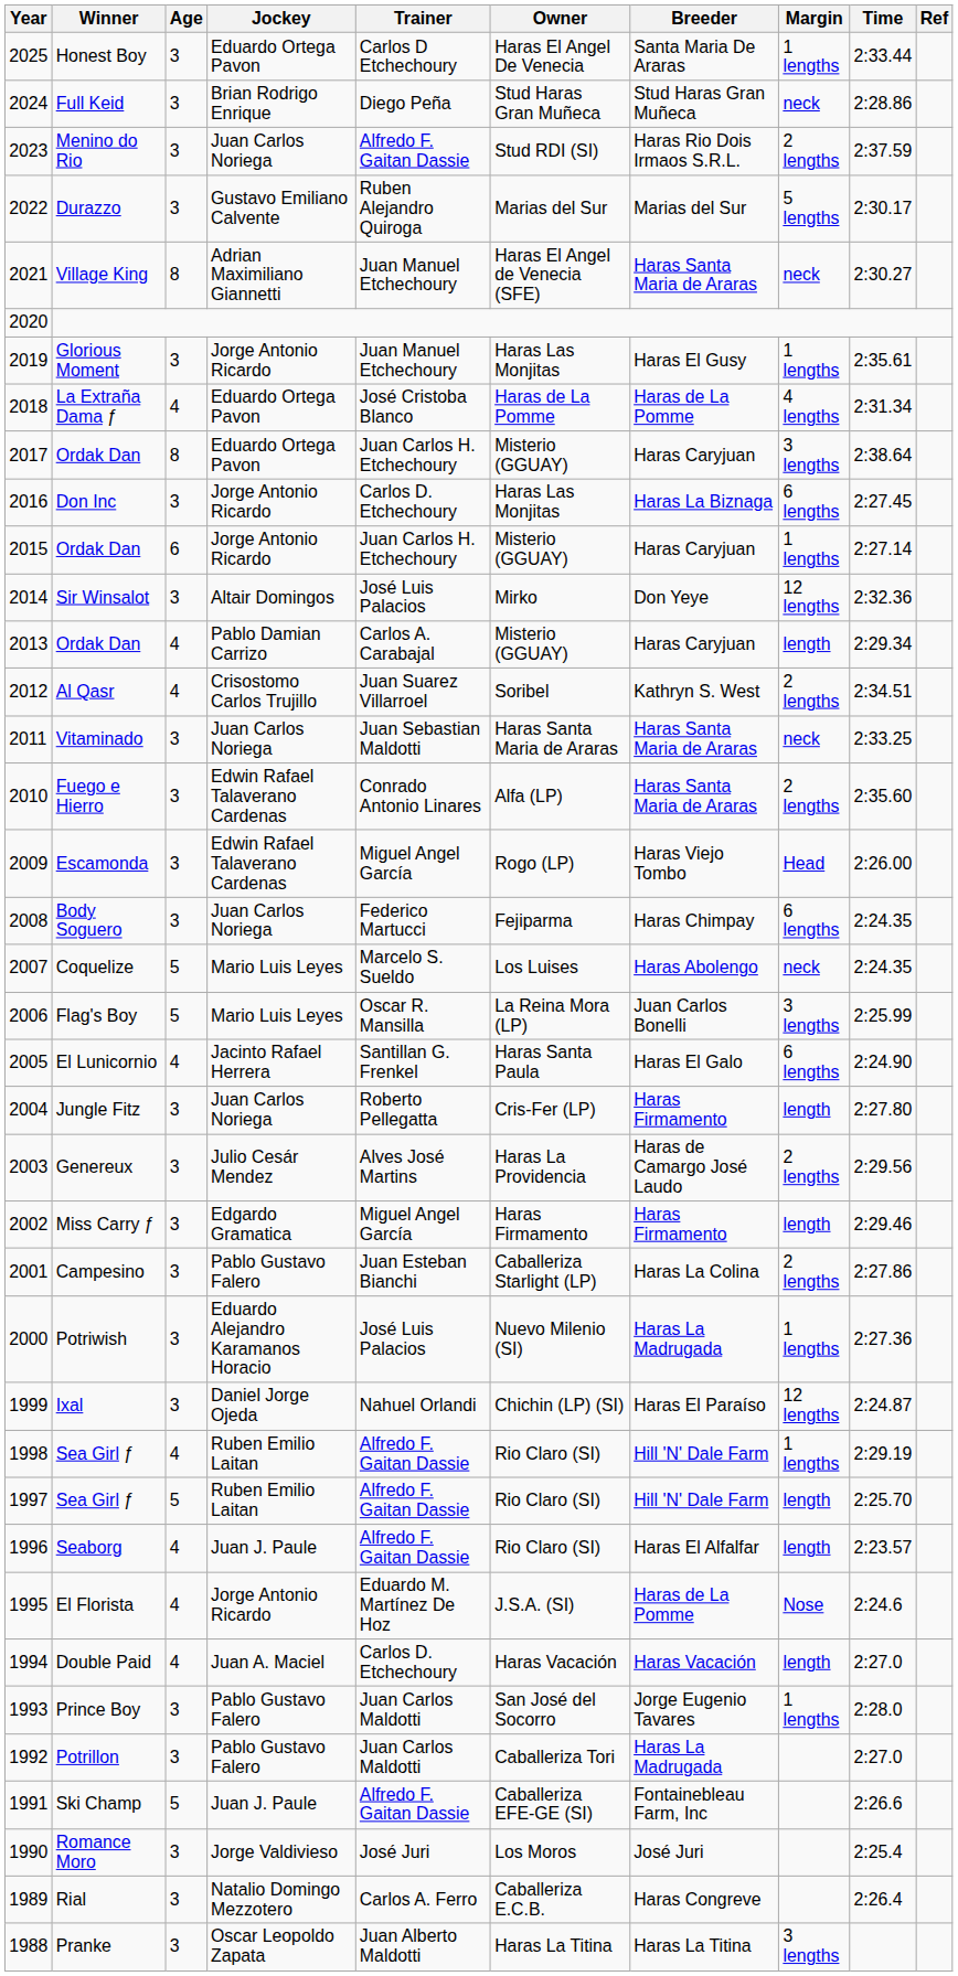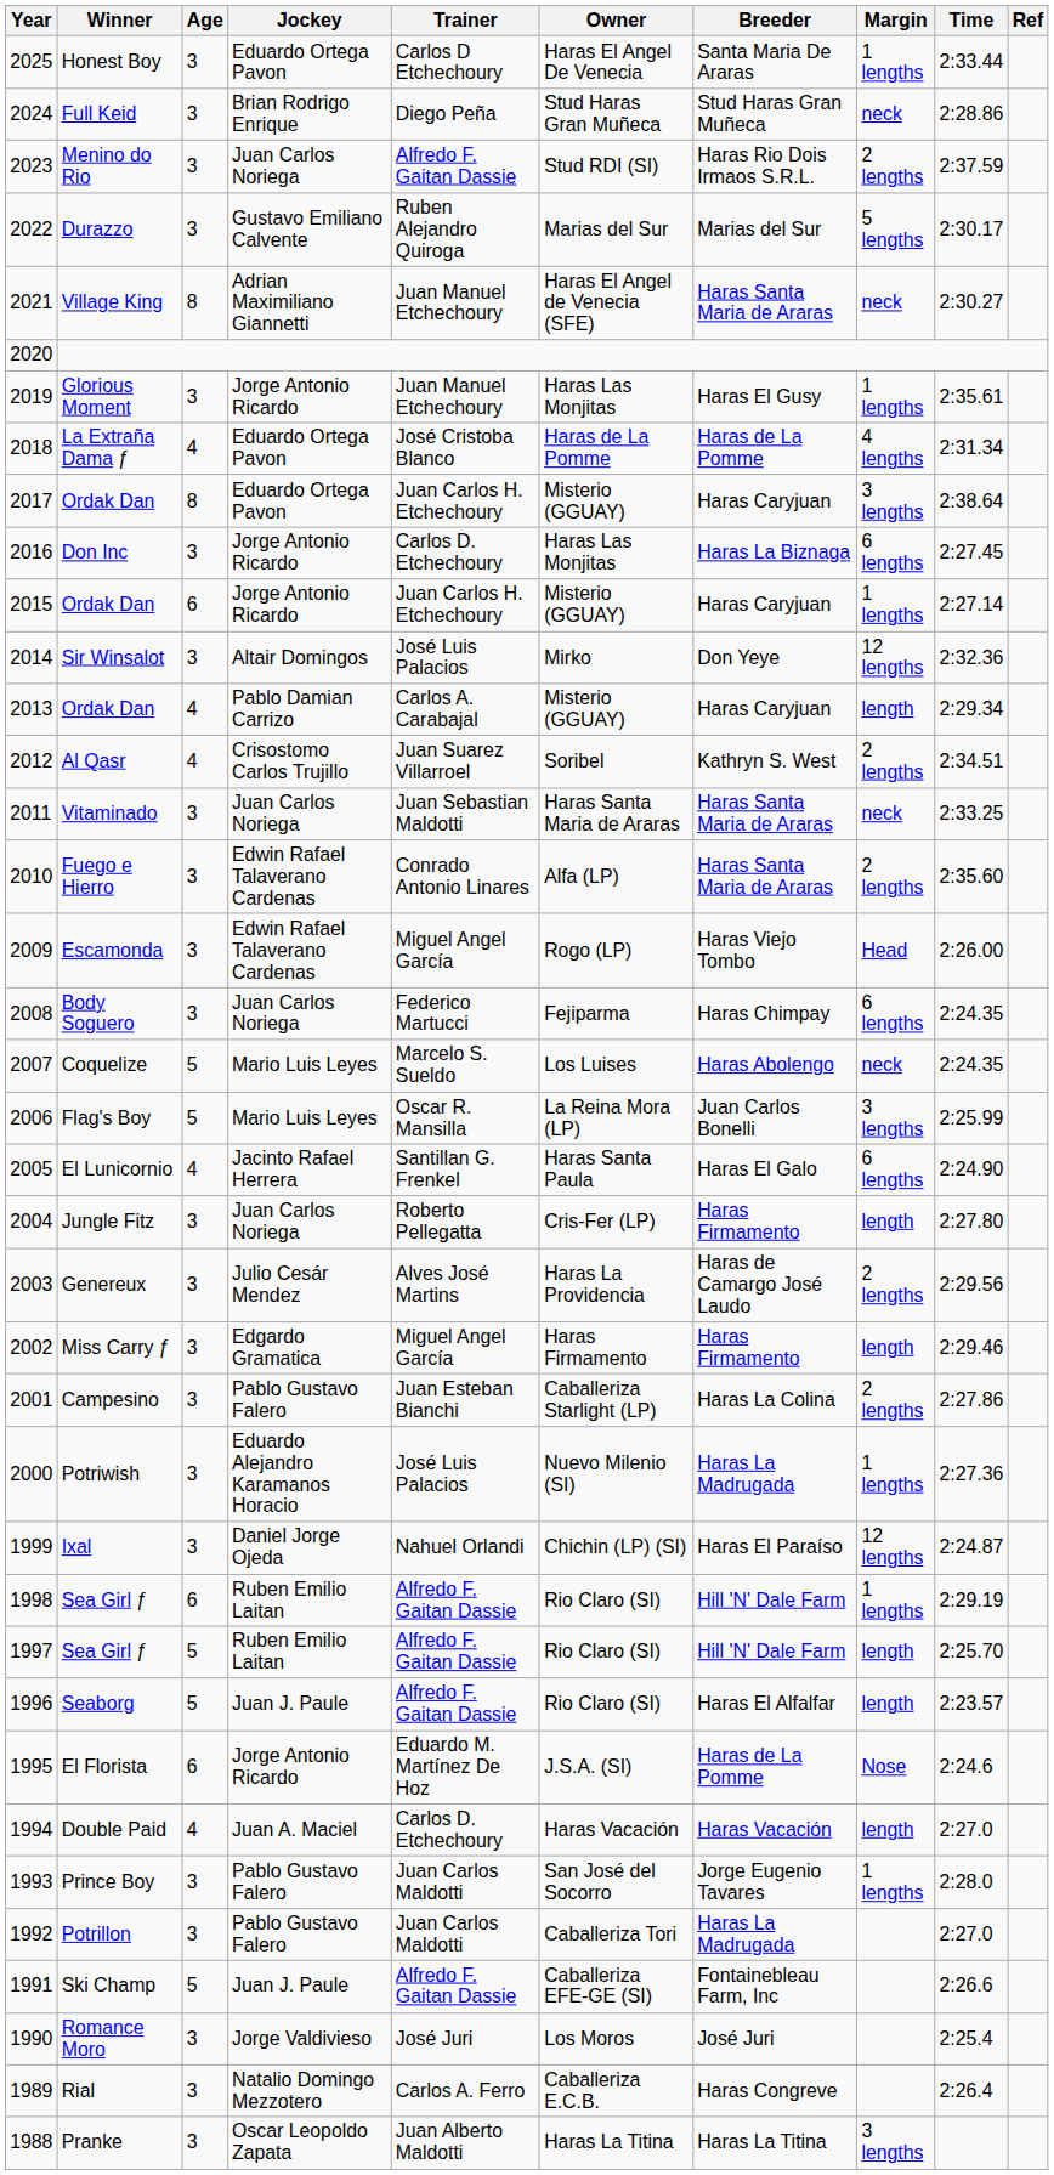1998 / Sea Girl ƒ | Age: 4 -> 6
Seaborg | Age: 4 -> 5
El Florista | Age: 4 -> 6
